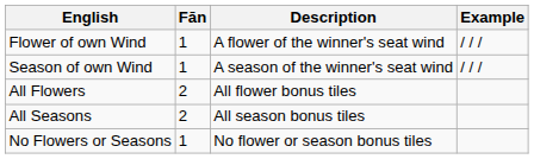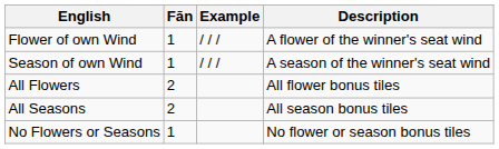columns swapped: Description <-> Example
